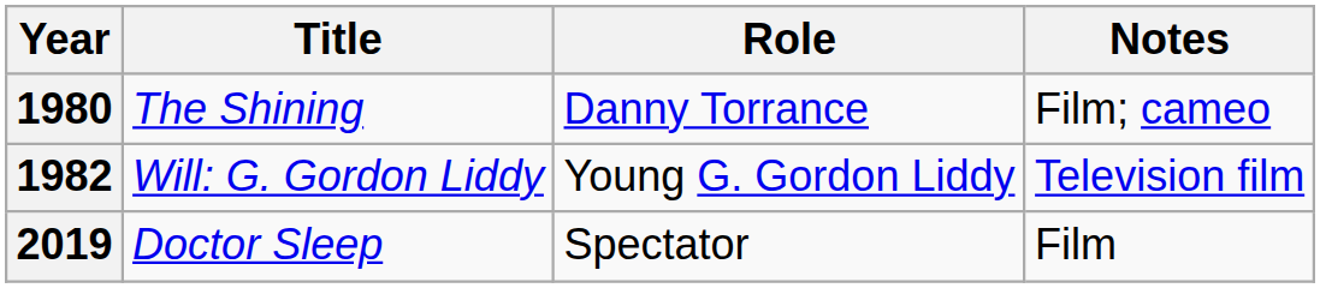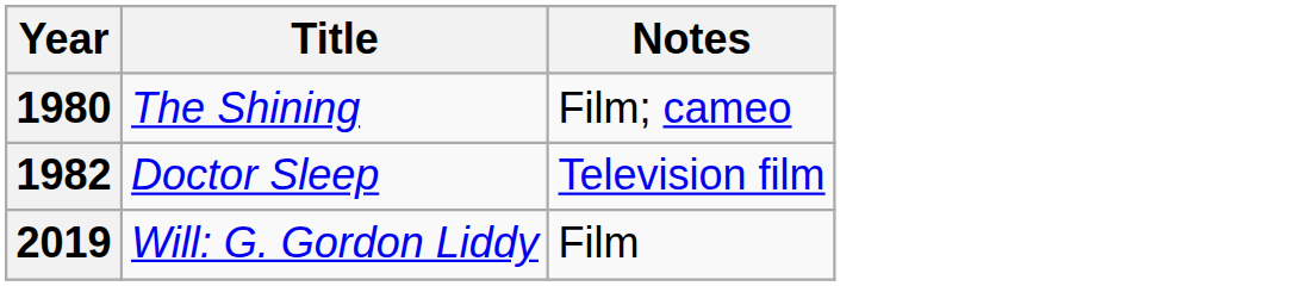- column: Role | Danny Torrance | Young G. Gordon Liddy | Spectator
1982 | Title: Will: G. Gordon Liddy -> Doctor Sleep
2019 | Title: Doctor Sleep -> Will: G. Gordon Liddy
